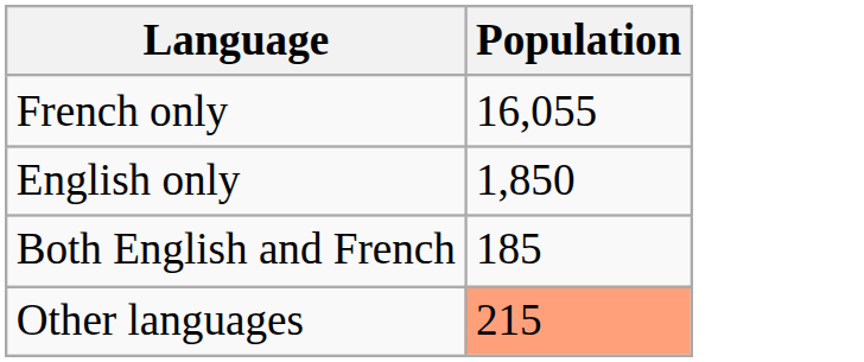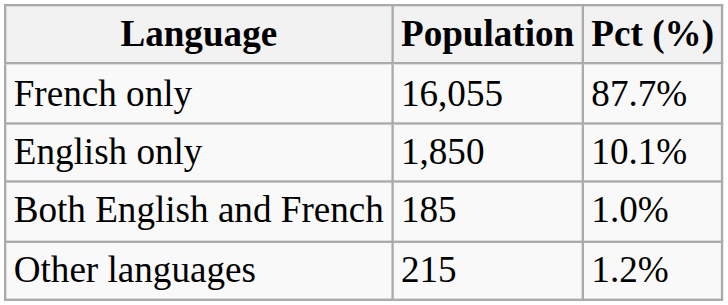+ column: Pct (%) | 87.7% | 10.1% | 1.0% | 1.2%
Other languages | Population: lightsalmon background -> no background
